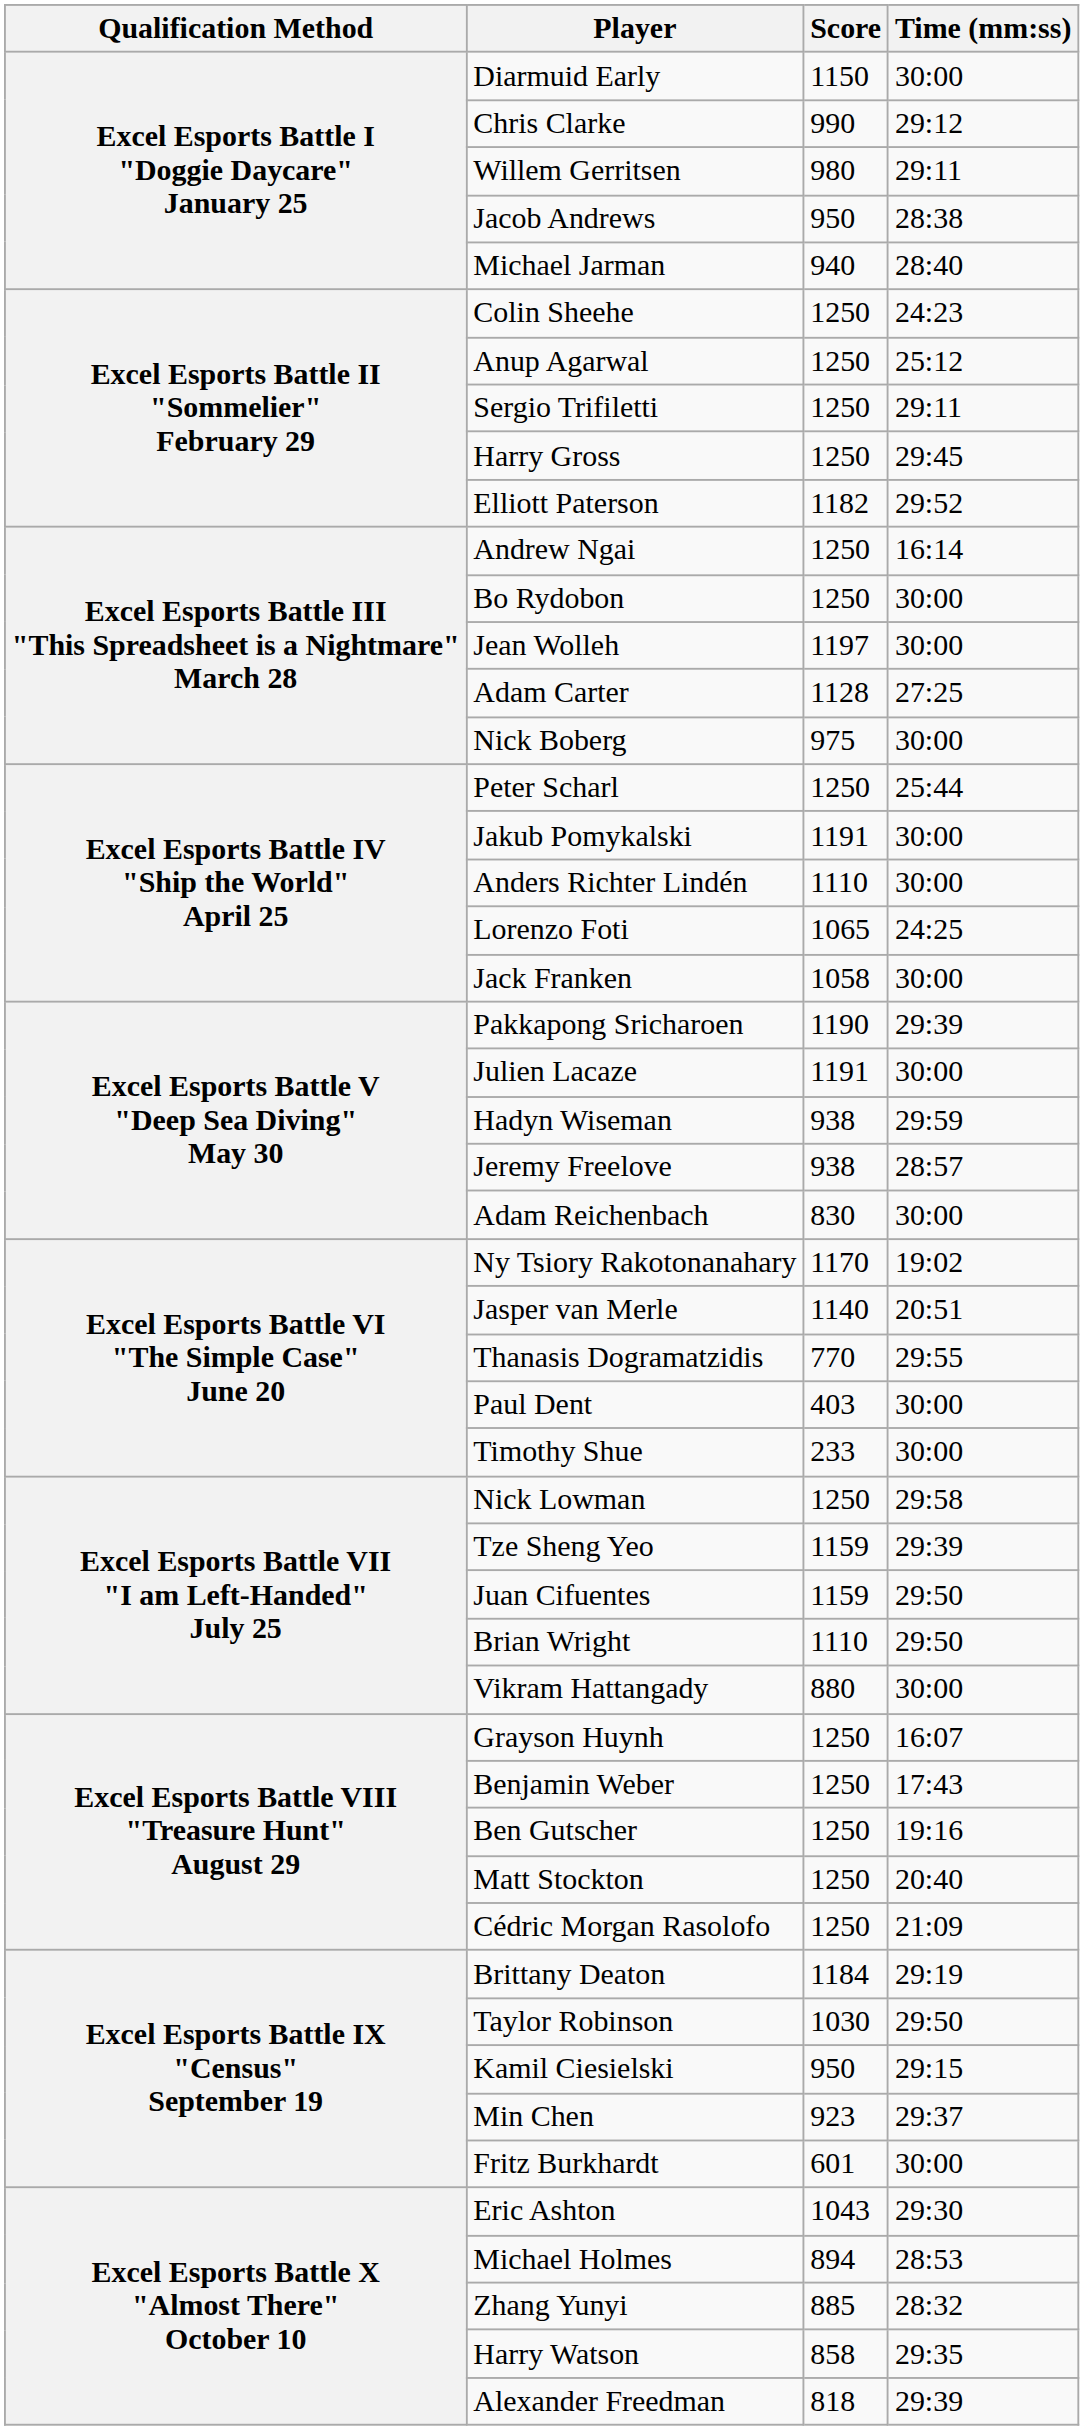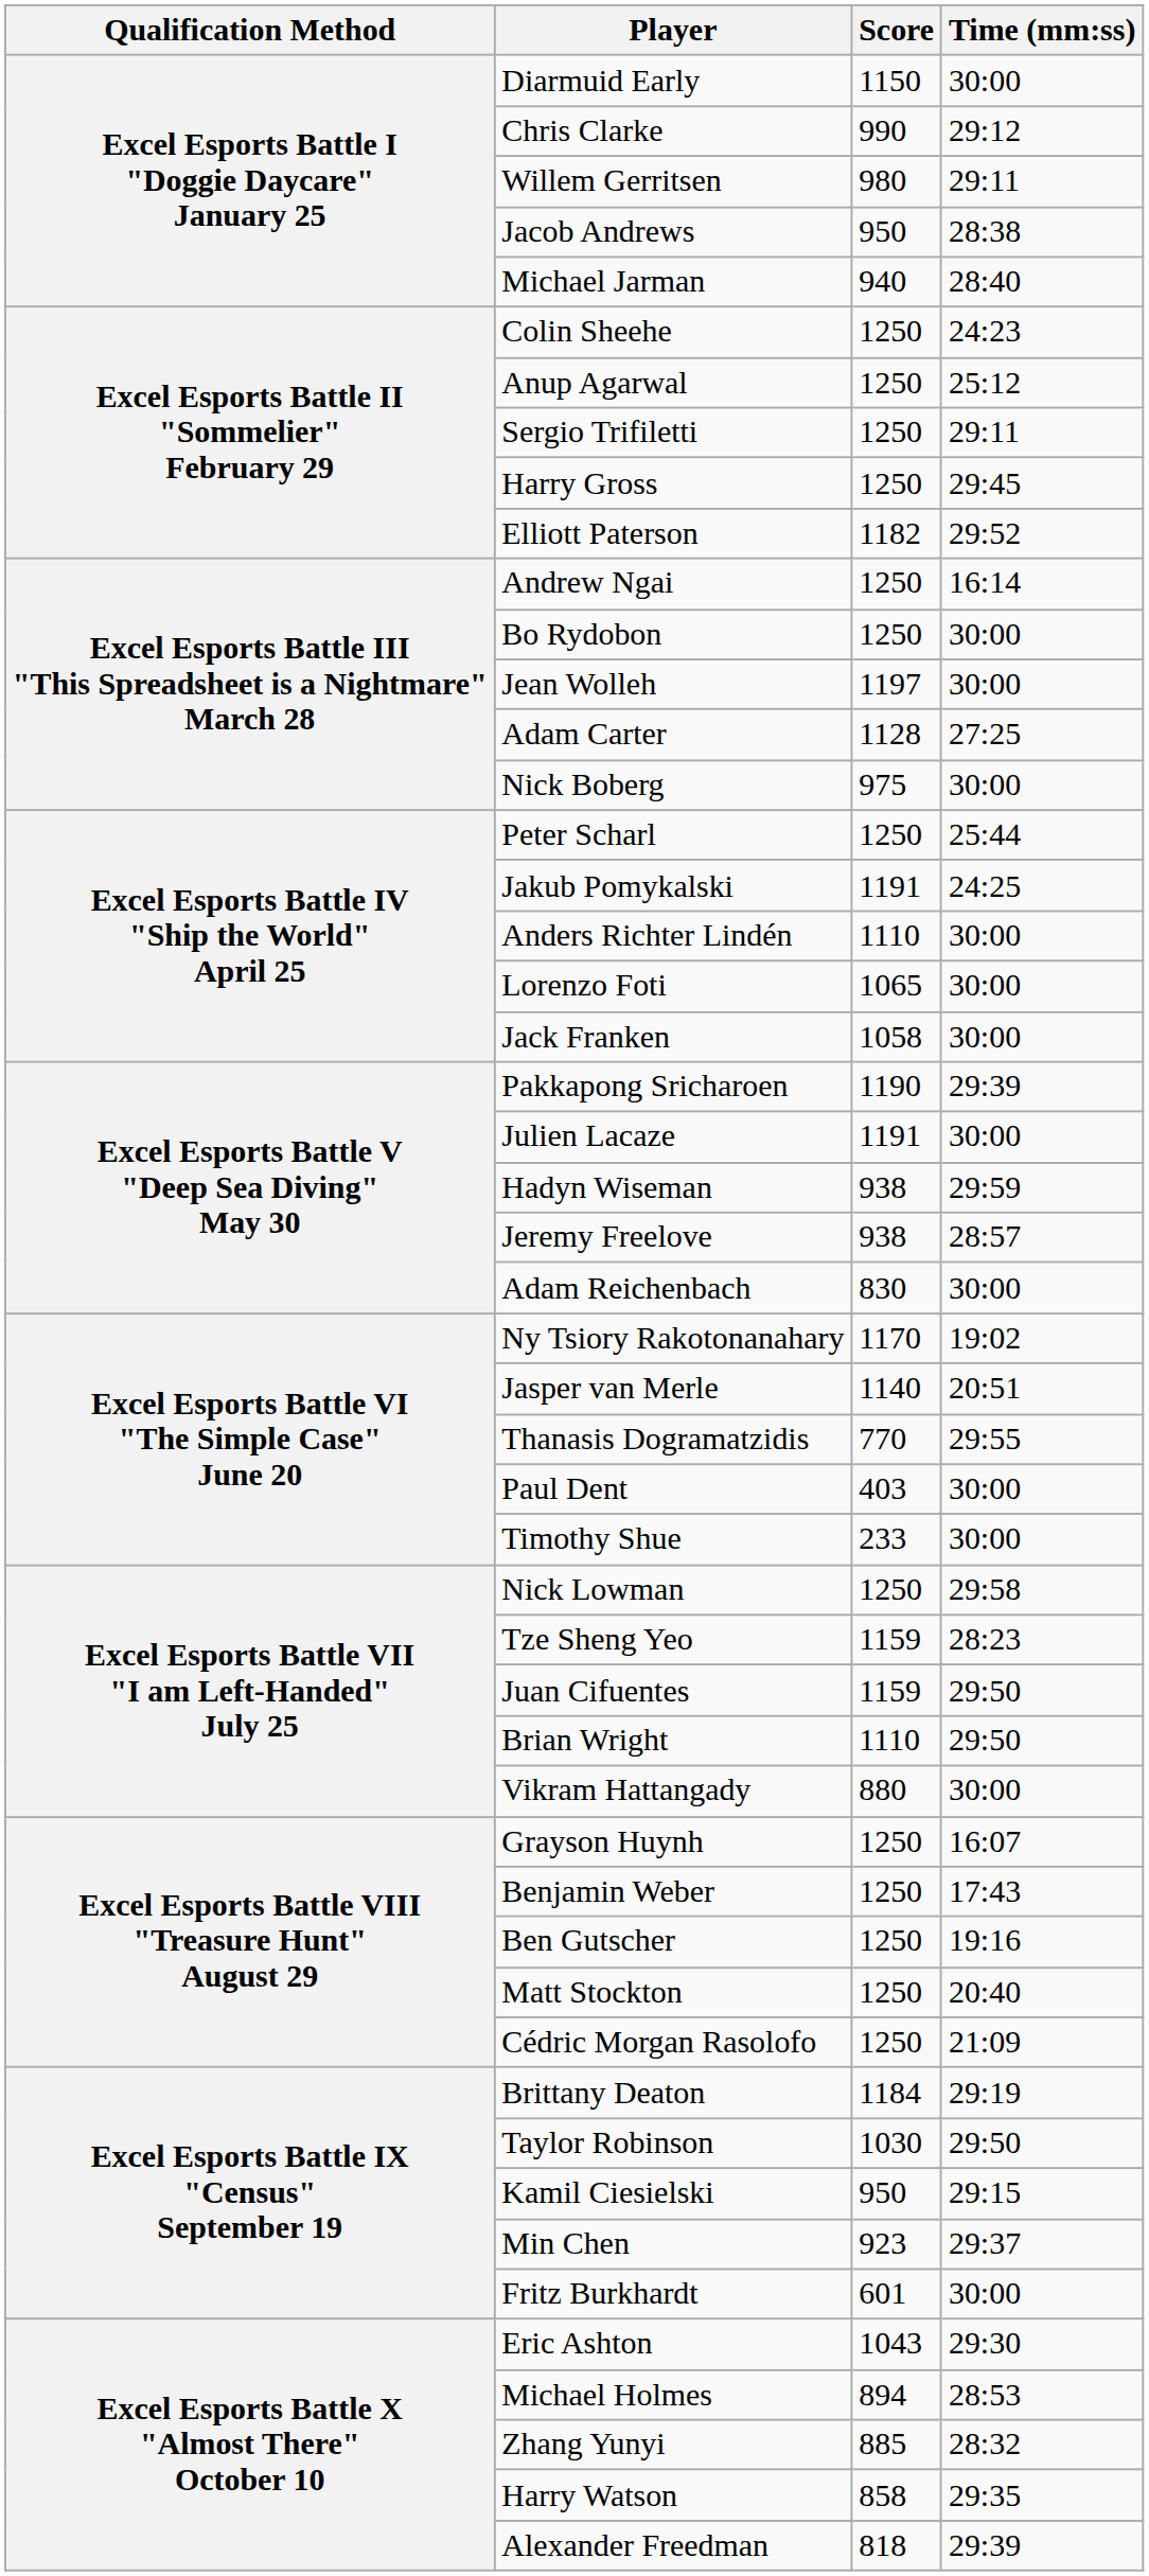Jakub Pomykalski | Time (mm:ss): 30:00 -> 24:25
Lorenzo Foti | Time (mm:ss): 24:25 -> 30:00
Tze Sheng Yeo | Time (mm:ss): 29:39 -> 28:23
